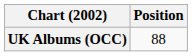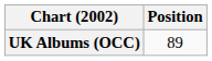UK Albums (OCC) | Position: 88 -> 89
